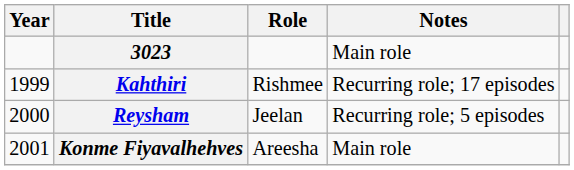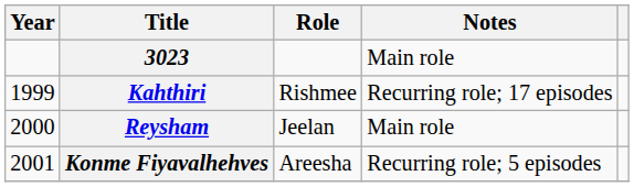Reysham | Notes: Recurring role; 5 episodes -> Main role
Konme Fiyavalhehves | Notes: Main role -> Recurring role; 5 episodes
